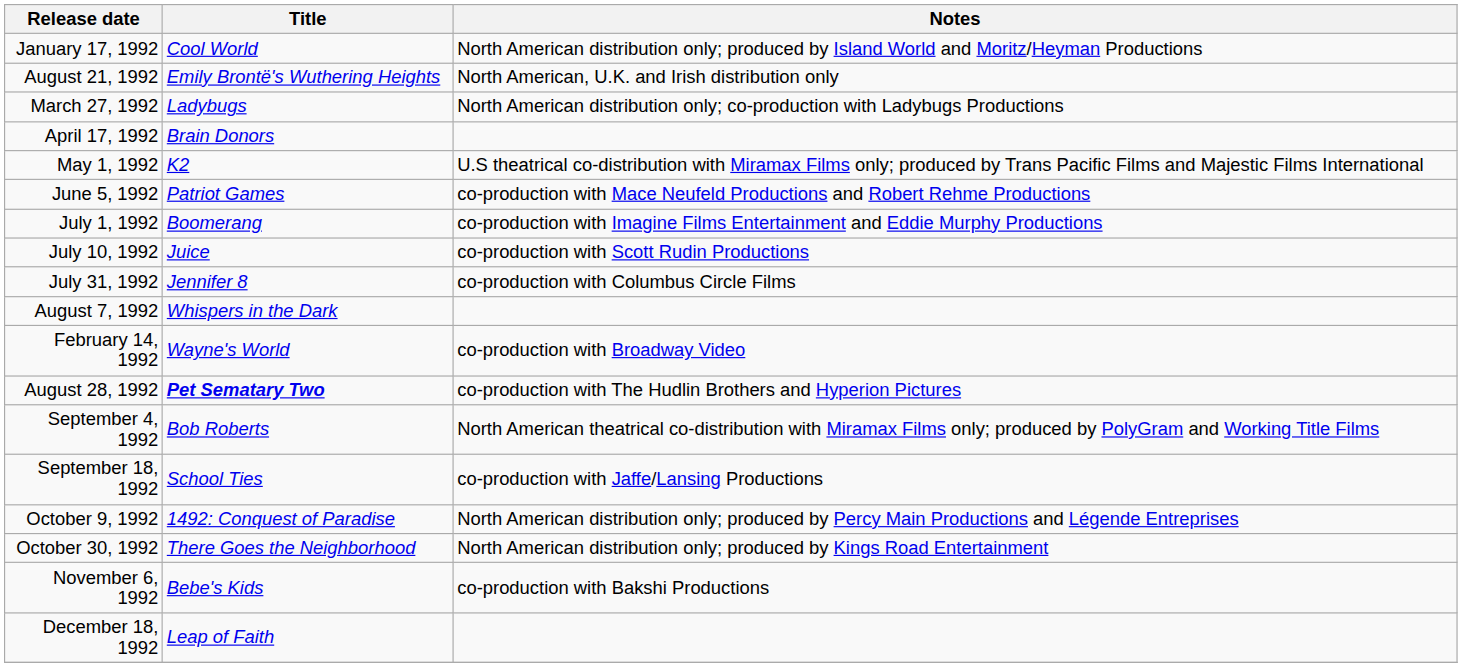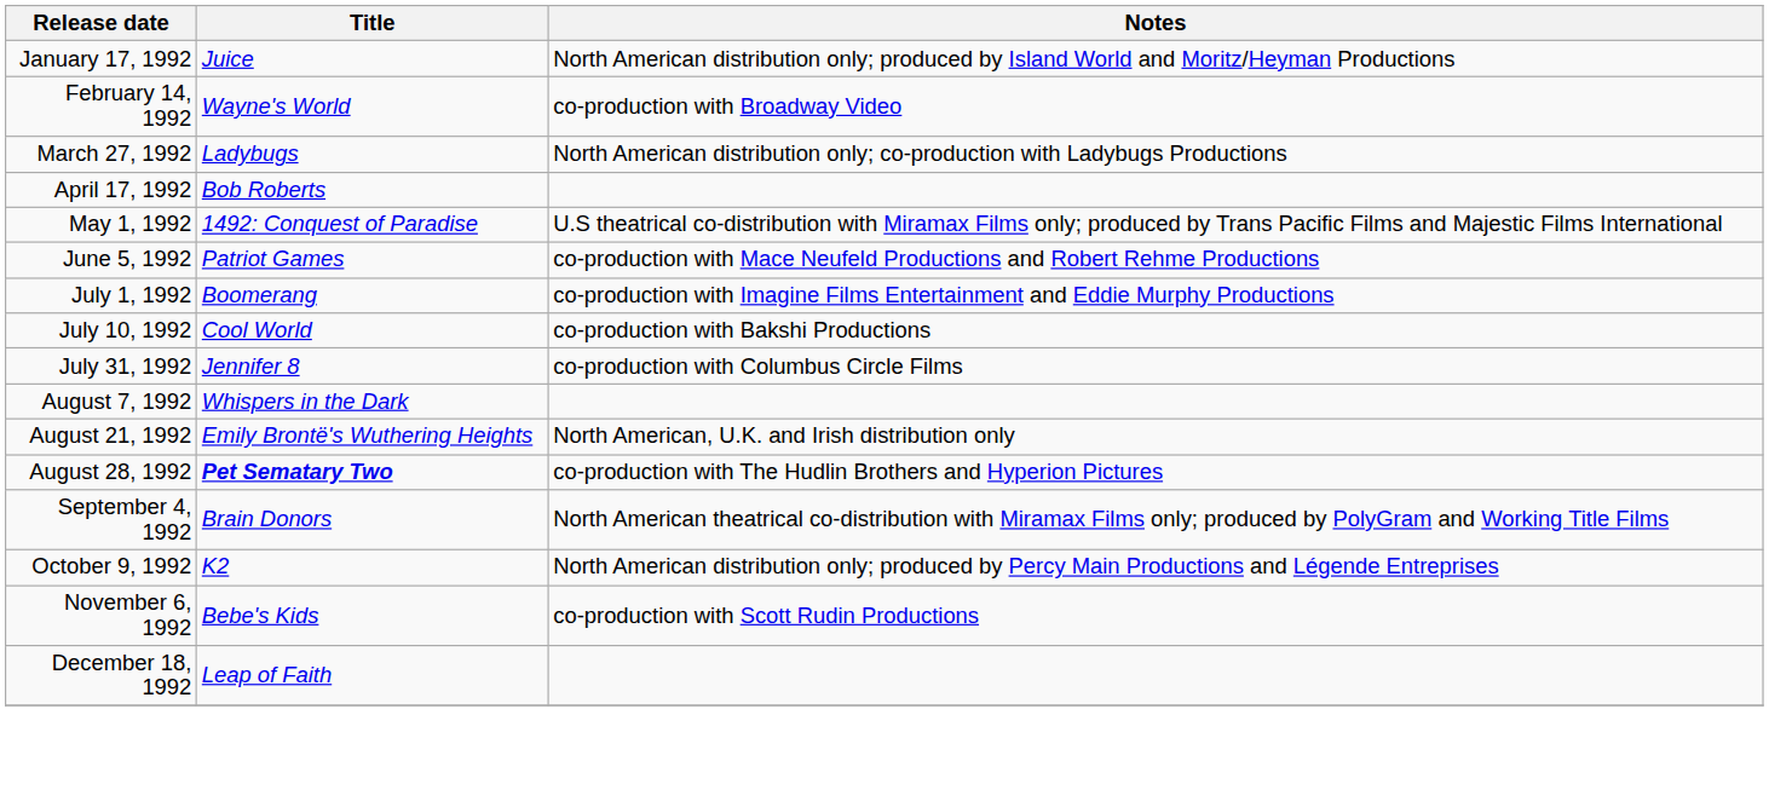January 17, 1992 | Title: Cool World -> Juice
rows swapped: February 14, 1992 <-> August 21, 1992
April 17, 1992 | Title: Brain Donors -> Bob Roberts
May 1, 1992 | Title: K2 -> 1492: Conquest of Paradise
July 10, 1992 | Title: Juice -> Cool World
July 10, 1992 | Notes: co-production with Scott Rudin Productions -> co-production with Bakshi Productions
September 4, 1992 | Title: Bob Roberts -> Brain Donors
- row: September 18, 1992 | School Ties | co-production with Jaffe/Lansing Productions
October 9, 1992 | Title: 1492: Conquest of Paradise -> K2
- row: October 30, 1992 | There Goes the Neighborhood | North American distribution only; produced by Kings Road Entertainment
November 6, 1992 | Notes: co-production with Bakshi Productions -> co-production with Scott Rudin Productions
